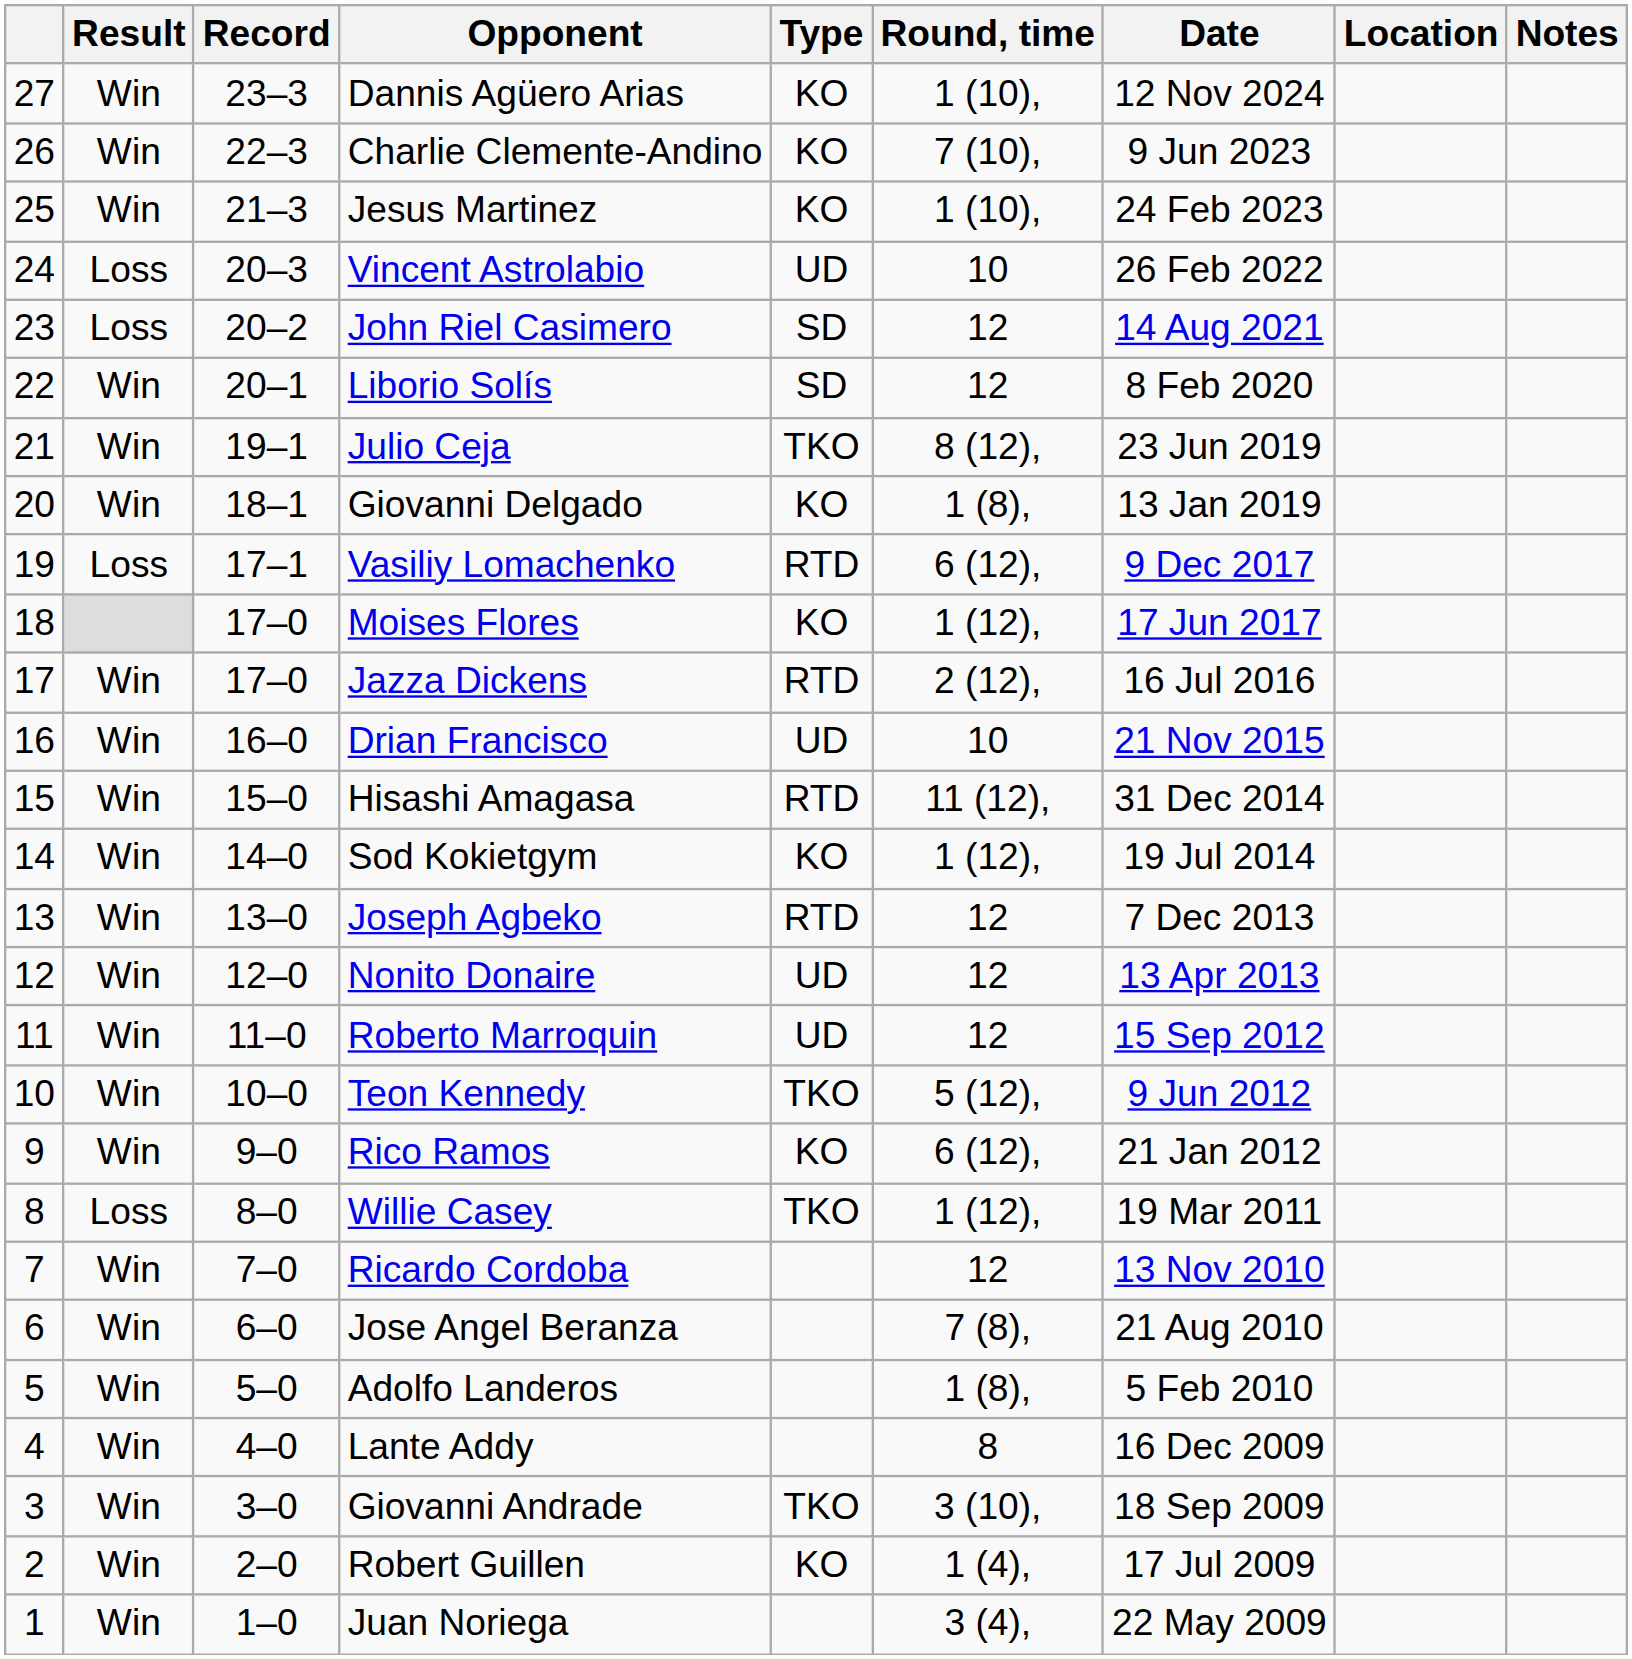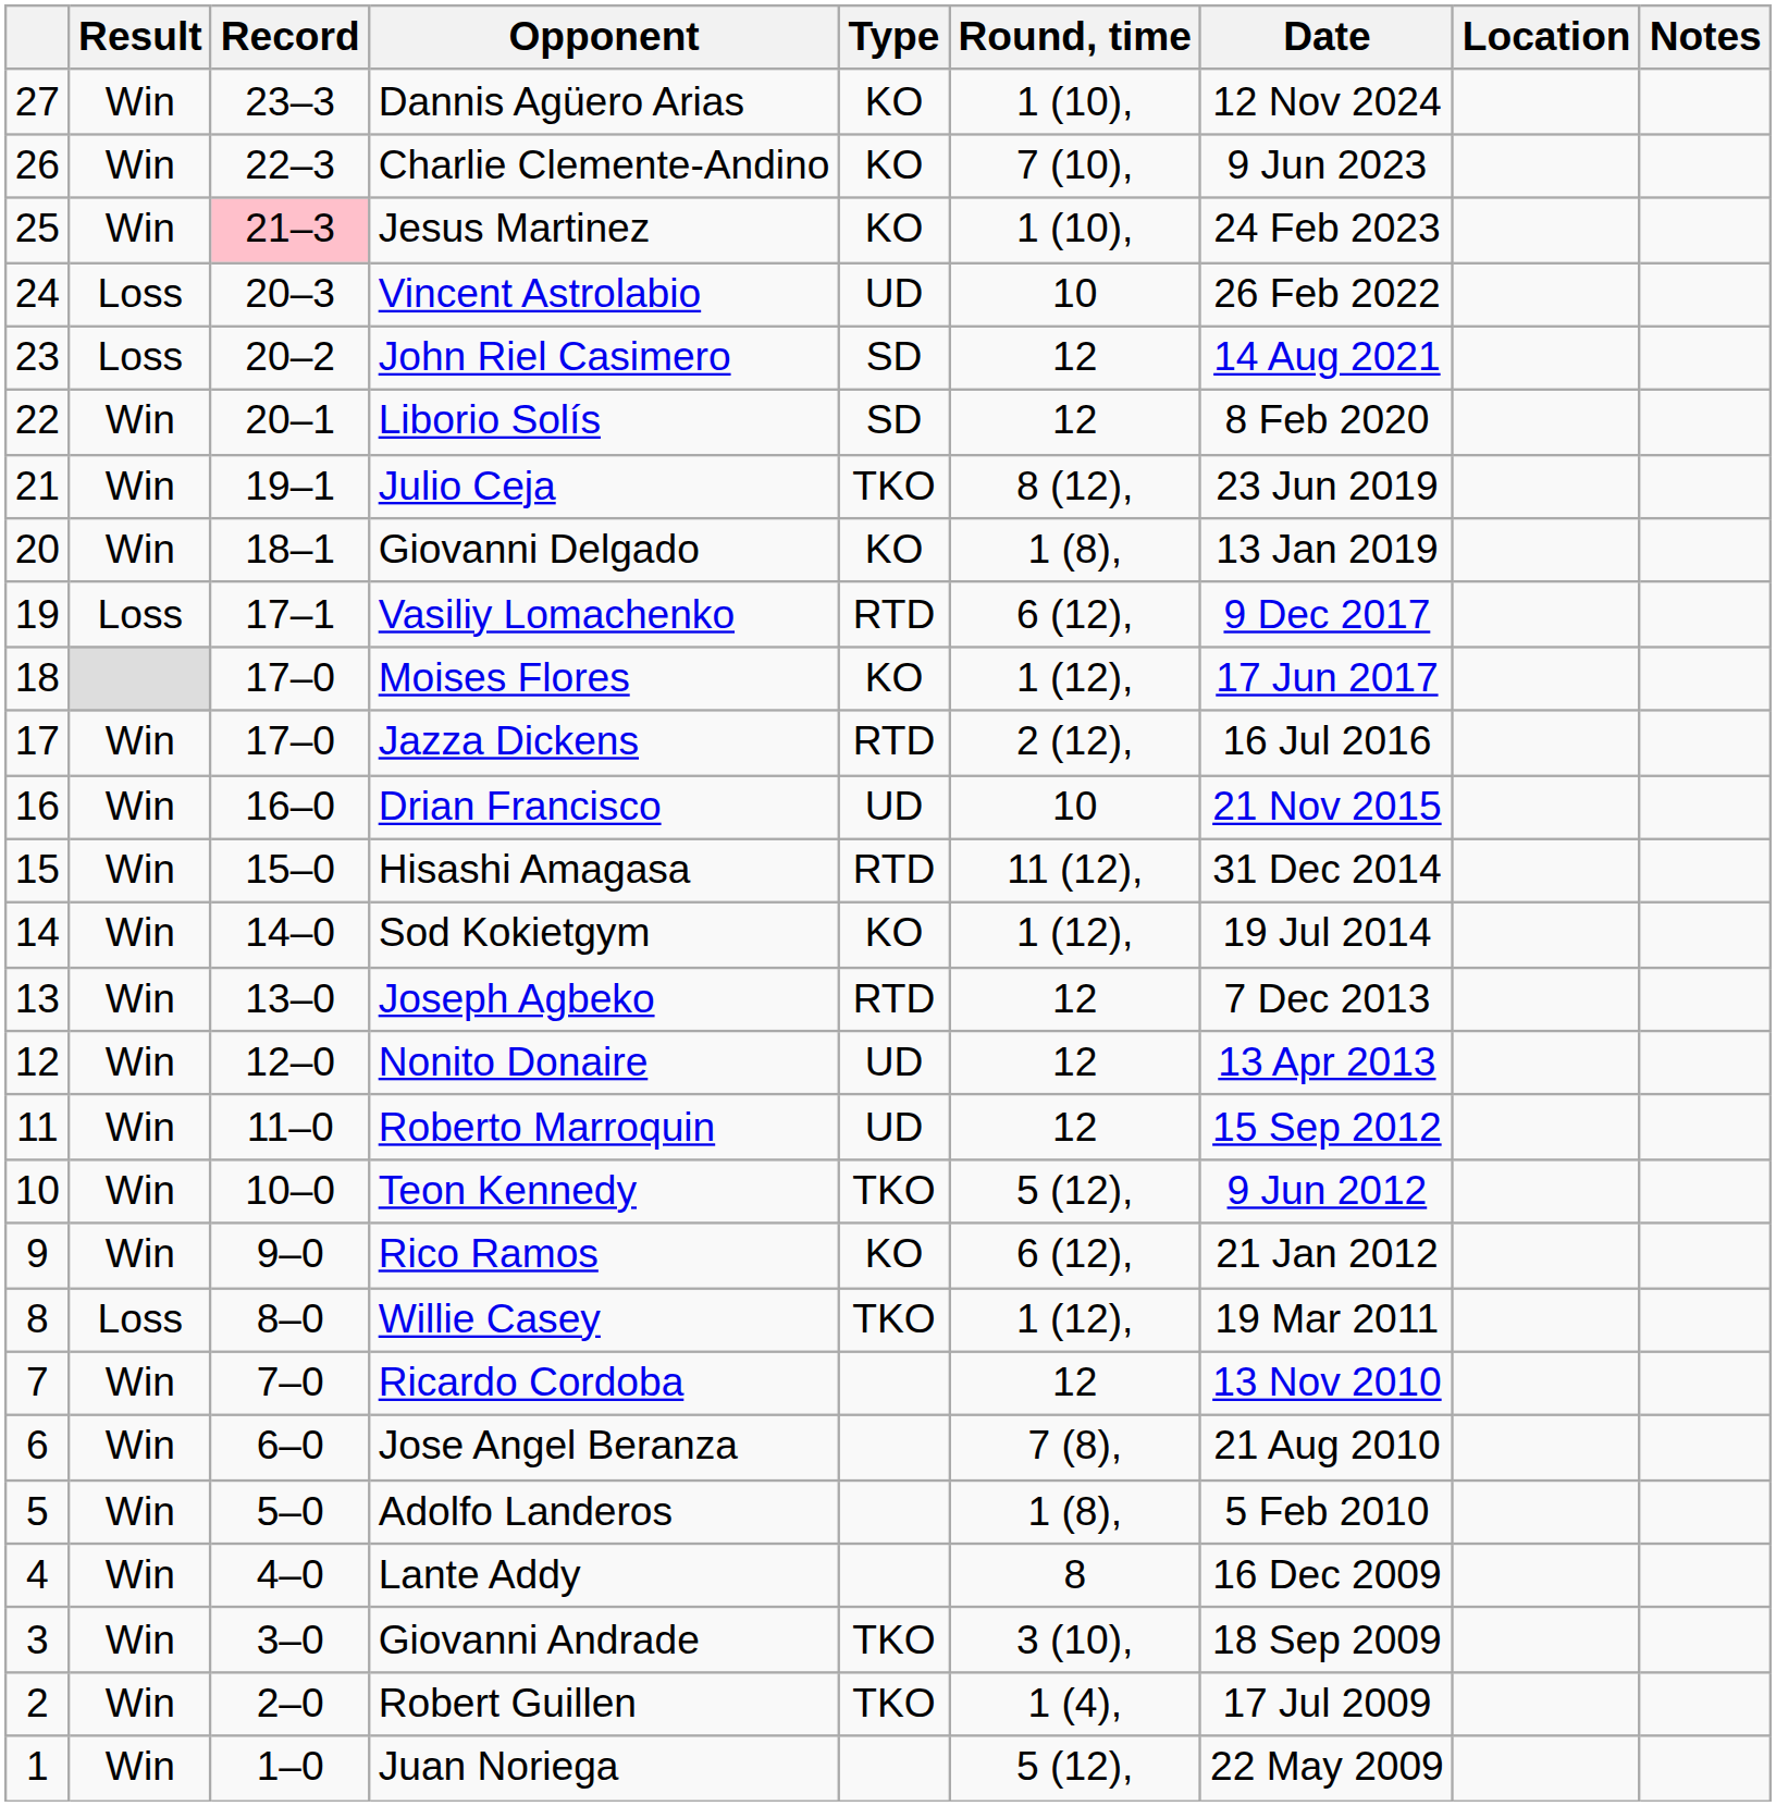Jesus Martinez | Record: no background -> pink background
Robert Guillen | Type: KO -> TKO
Juan Noriega | Round, time: 3 (4), -> 5 (12),
